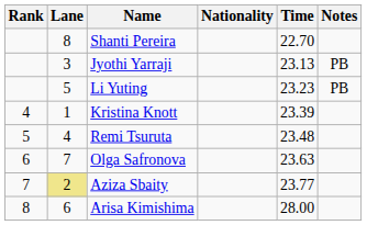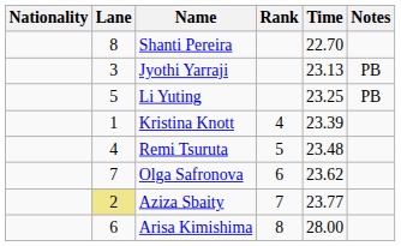columns swapped: Rank <-> Nationality
Li Yuting | Time: 23.23 -> 23.25
Olga Safronova | Time: 23.63 -> 23.62
